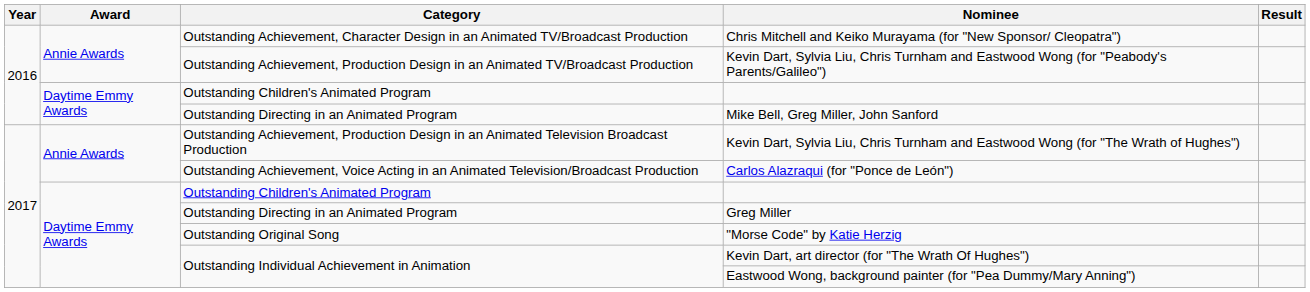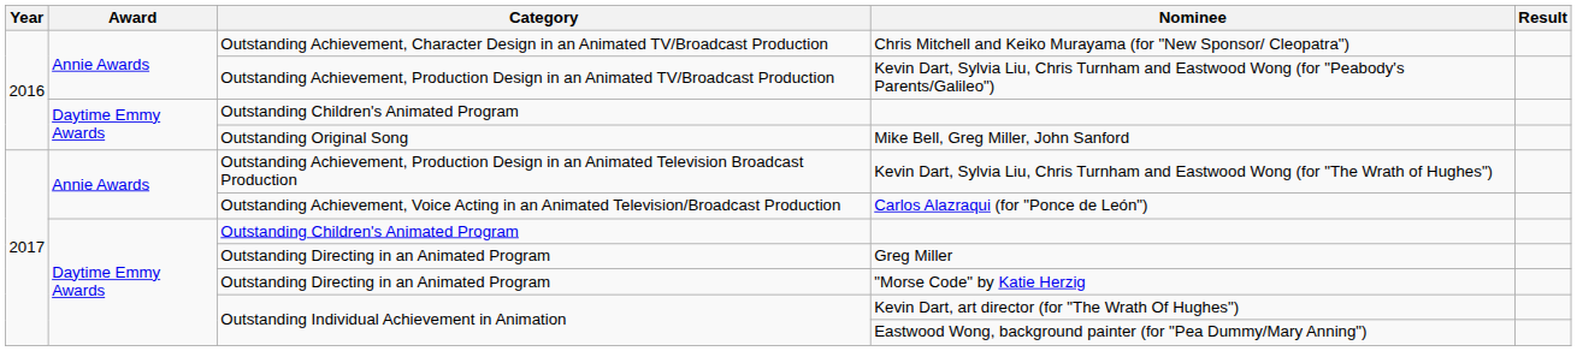Mike Bell, Greg Miller, John Sanford | Category: Outstanding Directing in an Animated Program -> Outstanding Original Song
"Morse Code" by Katie Herzig | Category: Outstanding Original Song -> Outstanding Directing in an Animated Program
